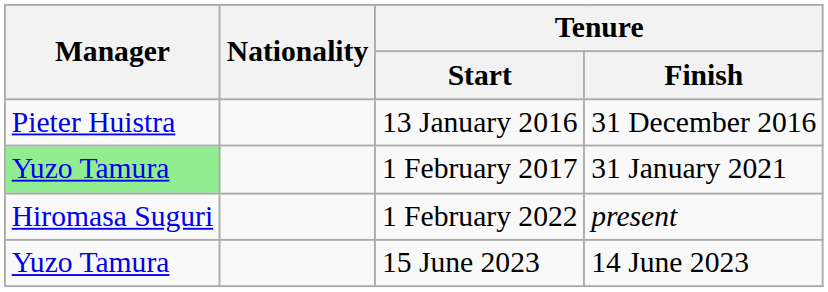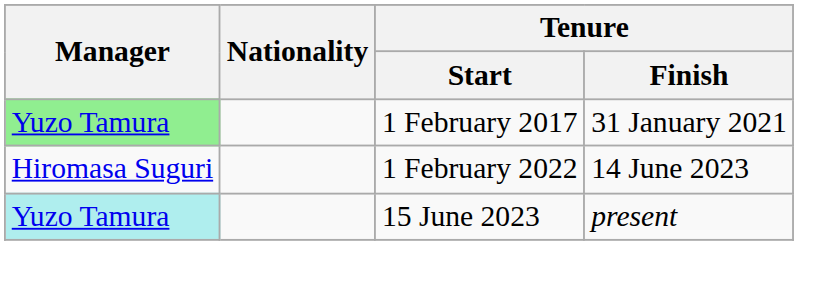- row: Pieter Huistra | 13 January 2016 | 31 December 2016
1 February 2022 | Tenure / Finish: present -> 14 June 2023
15 June 2023 | Manager: no background -> paleturquoise background
15 June 2023 | Tenure / Finish: 14 June 2023 -> present
